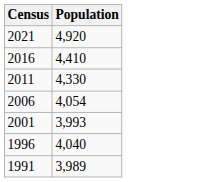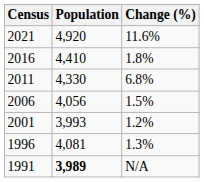+ column: Change (%) | 11.6% | 1.8% | 6.8% | 1.5% | 1.2% | 1.3% | N/A
2006 | Population: 4,054 -> 4,056
1996 | Population: 4,040 -> 4,081
1991 | Population: normal -> bold
